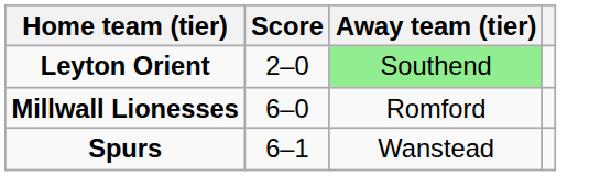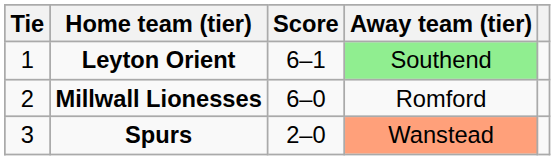+ column: Tie | 1 | 2 | 3
Leyton Orient | Score: 2–0 -> 6–1
Spurs | Score: 6–1 -> 2–0
Spurs | Away team (tier): no background -> lightsalmon background
